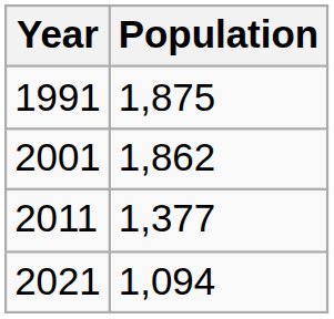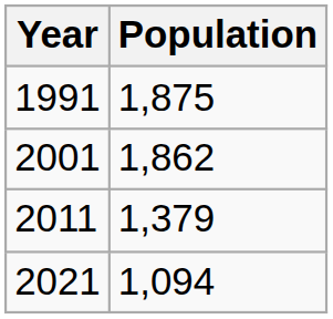2011 | Population: 1,377 -> 1,379
